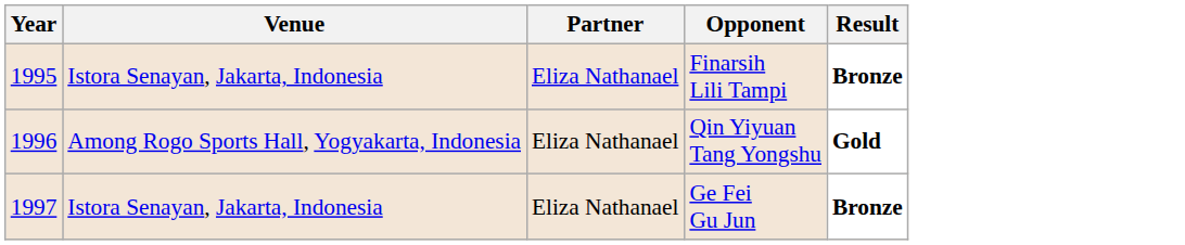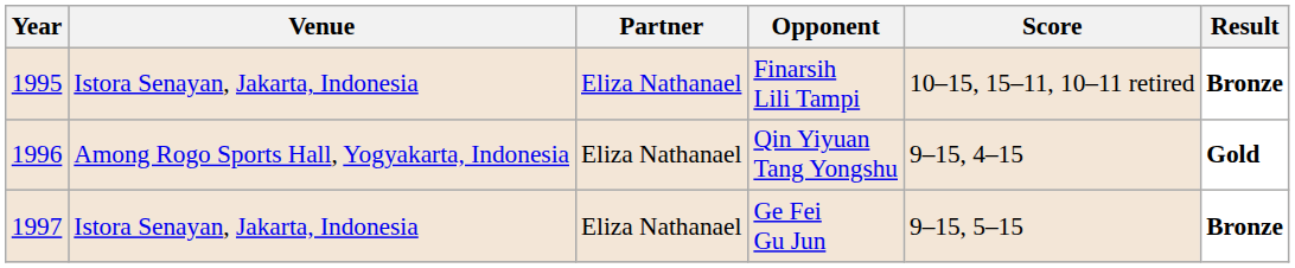+ column: Score | 10–15, 15–11, 10–11 retired | 9–15, 4–15 | 9–15, 5–15
